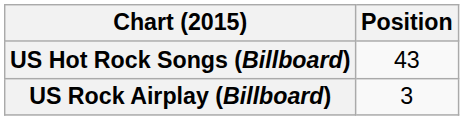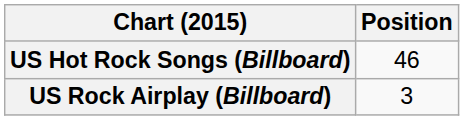US Hot Rock Songs (Billboard) | Position: 43 -> 46
